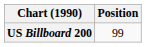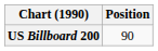US Billboard 200 | Position: 99 -> 90
